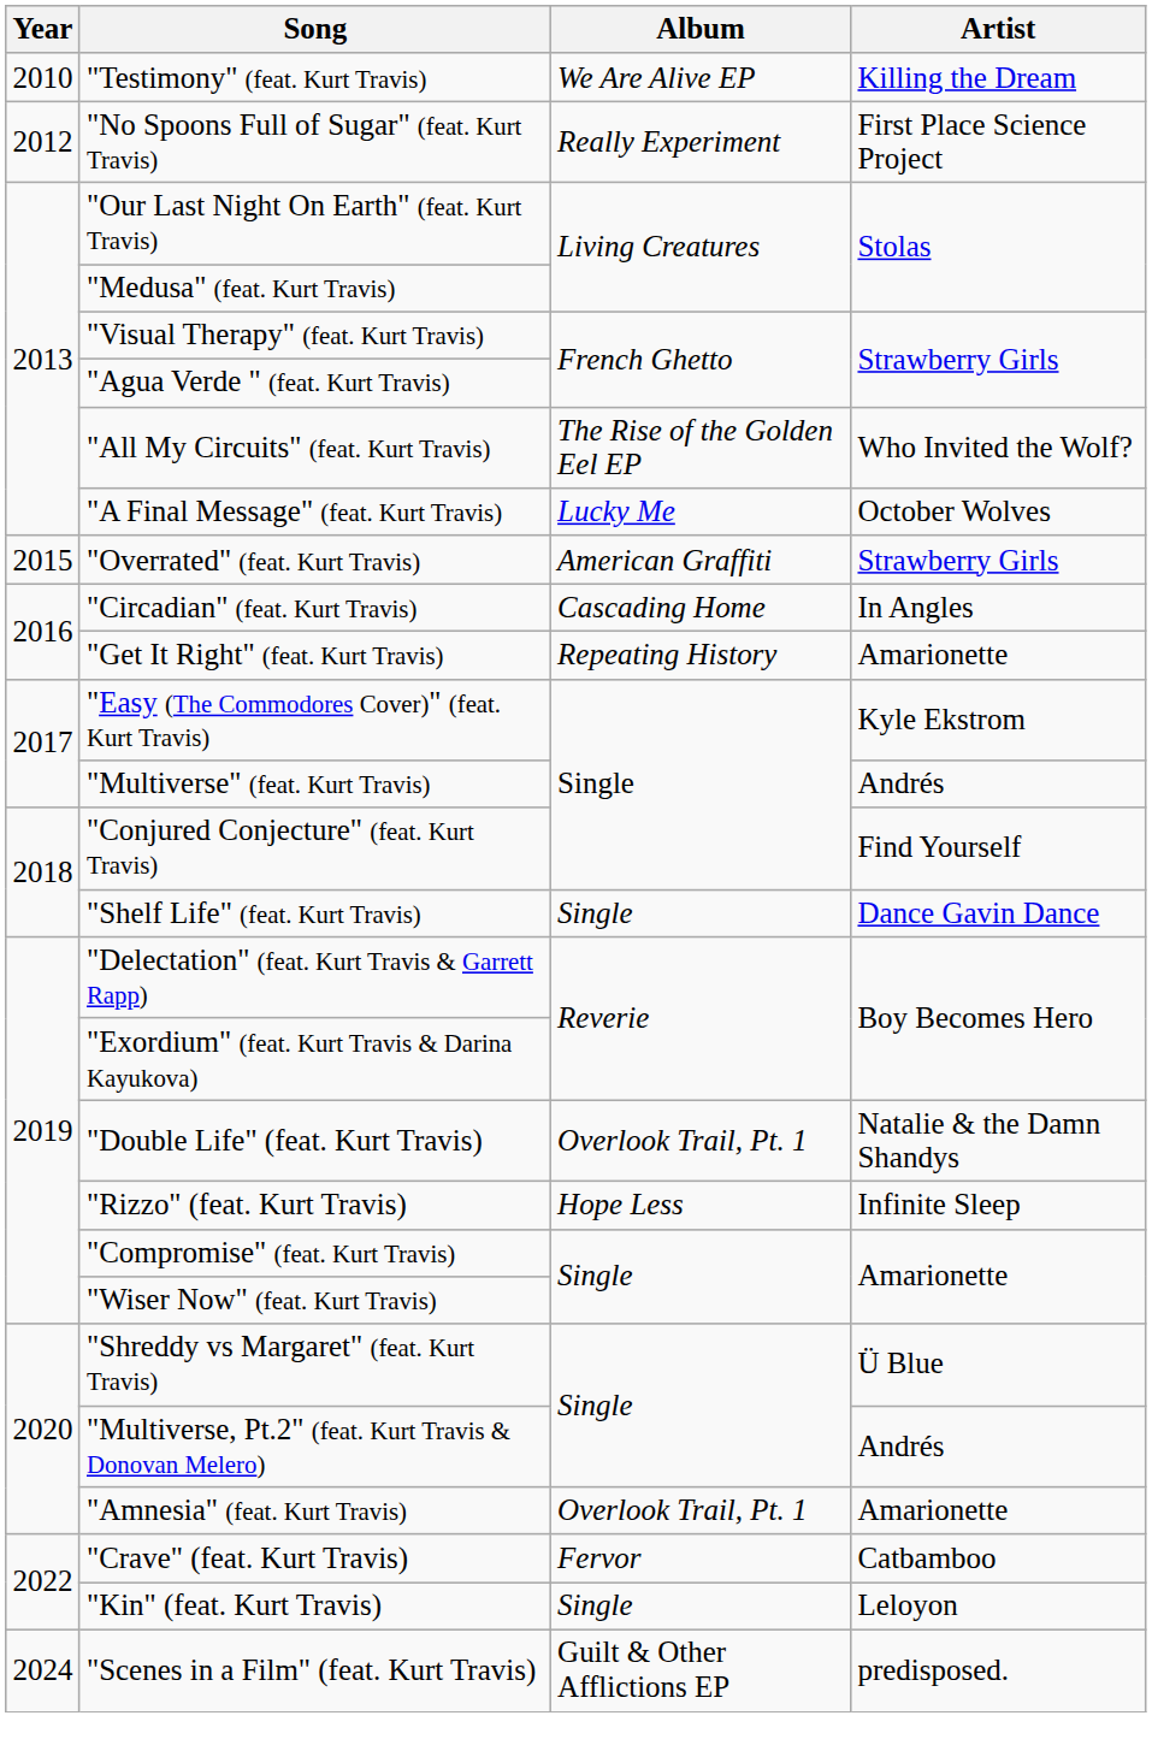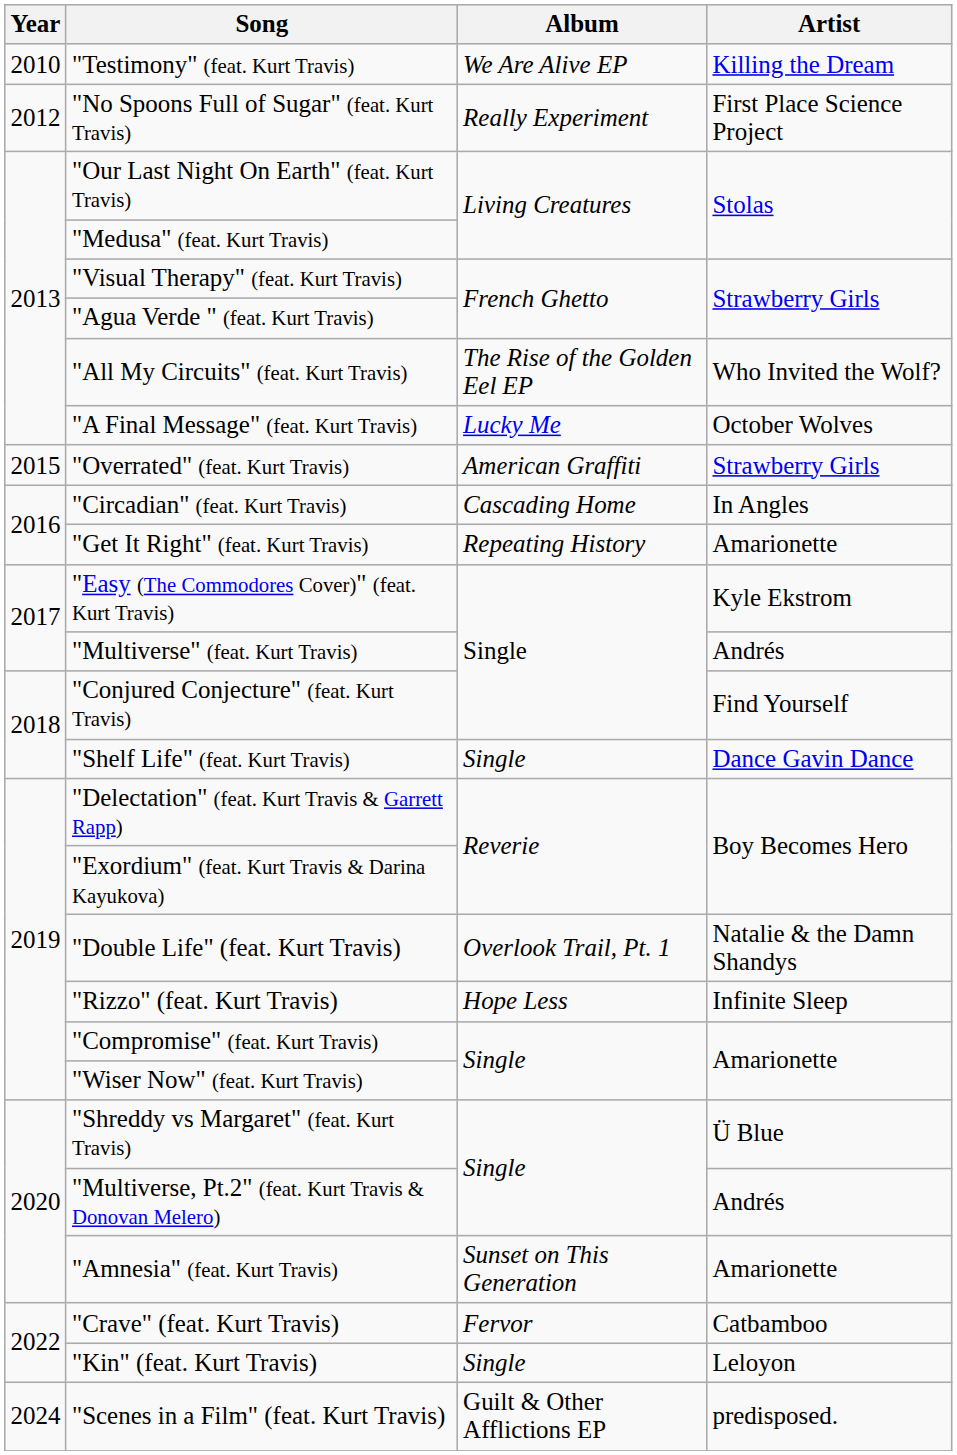"Amnesia" (feat. Kurt Travis) | Album: Overlook Trail, Pt. 1 -> Sunset on This Generation
